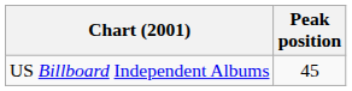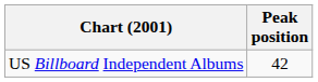US Billboard Independent Albums | Peak position: 45 -> 42
